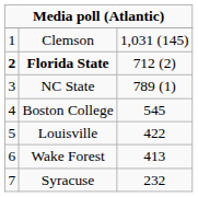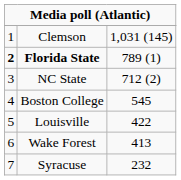Florida State | column 3: 712 (2) -> 789 (1)
NC State | column 3: 789 (1) -> 712 (2)
